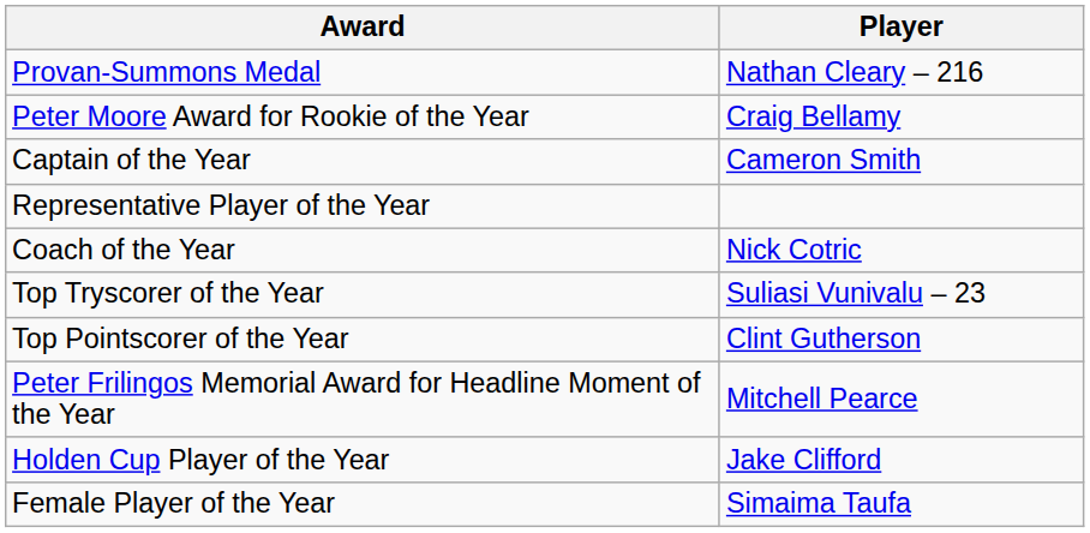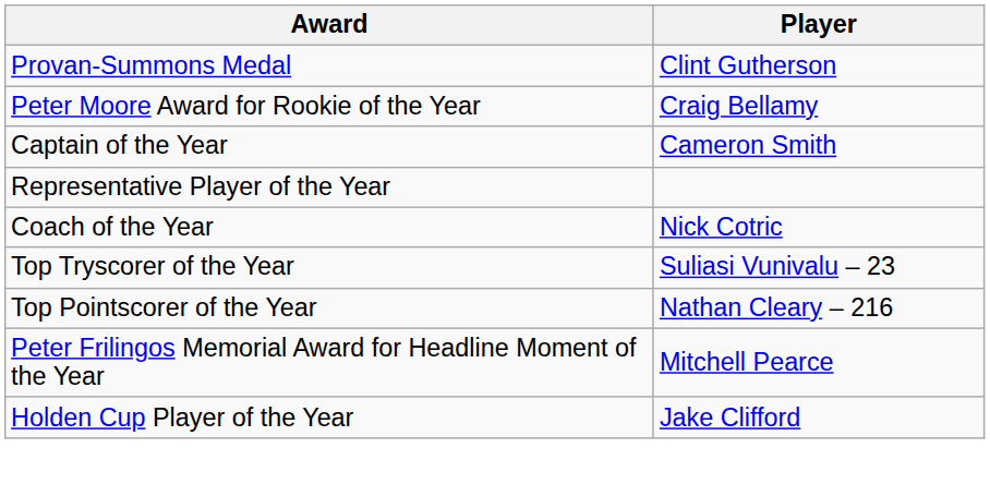Provan-Summons Medal | Player: Nathan Cleary – 216 -> Clint Gutherson
Top Pointscorer of the Year | Player: Clint Gutherson -> Nathan Cleary – 216
- row: Female Player of the Year | Simaima Taufa
